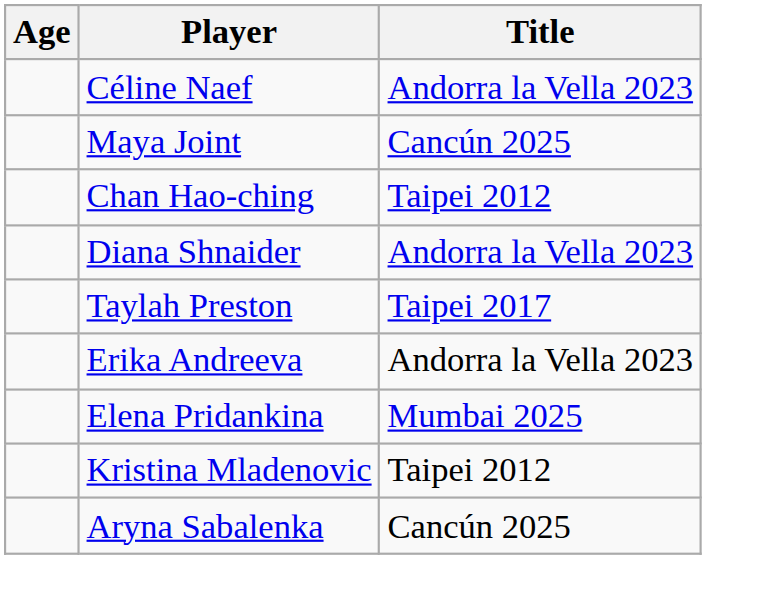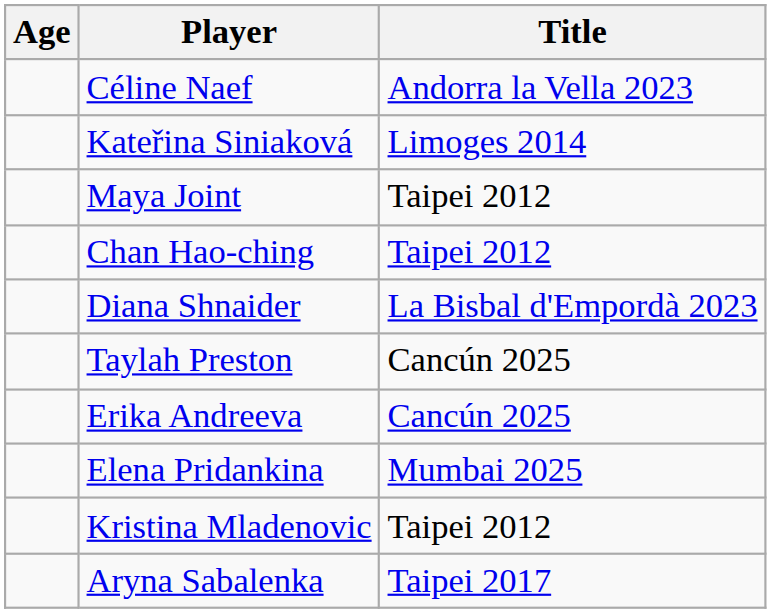+ row: Kateřina Siniaková | Limoges 2014
Maya Joint | Title: Cancún 2025 -> Taipei 2012
Diana Shnaider | Title: Andorra la Vella 2023 -> La Bisbal d'Empordà 2023
Taylah Preston | Title: Taipei 2017 -> Cancún 2025
Erika Andreeva | Title: Andorra la Vella 2023 -> Cancún 2025
Aryna Sabalenka | Title: Cancún 2025 -> Taipei 2017
